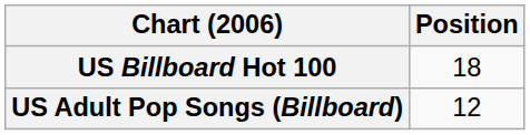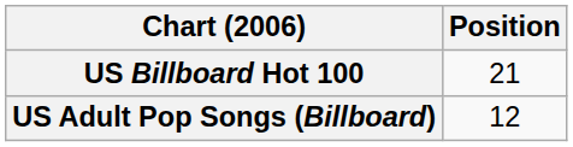US Billboard Hot 100 | Position: 18 -> 21
